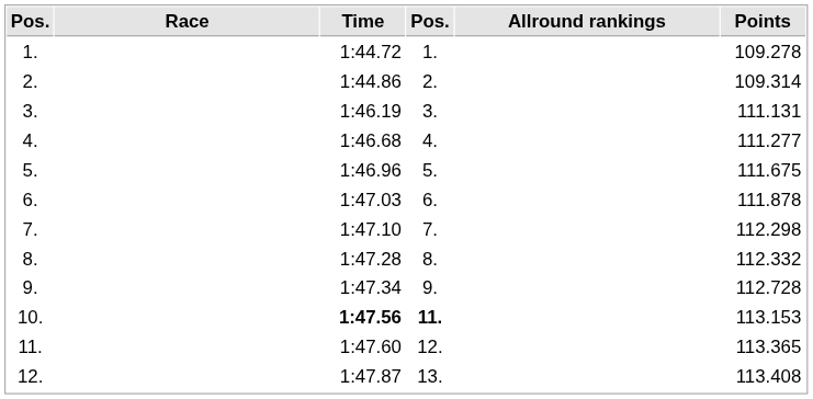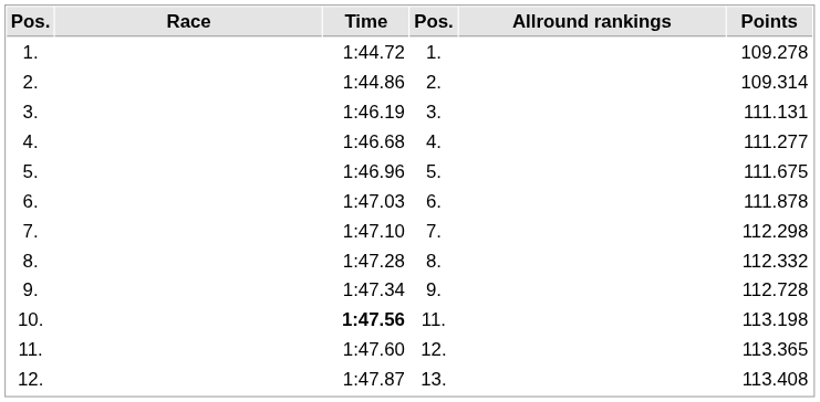10. | column 4: bold -> normal
10. | Points: 113.153 -> 113.198
